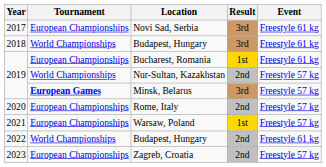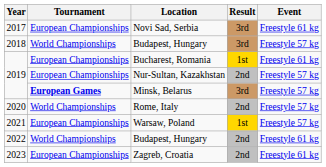2018 / Budapest, Hungary | Event: Freestyle 61 kg -> Freestyle 57 kg
Nur-Sultan, Kazakhstan | Tournament: World Championships -> European Championships
Rome, Italy | Tournament: European Championships -> World Championships
Zagreb, Croatia | Event: Freestyle 57 kg -> Freestyle 61 kg
